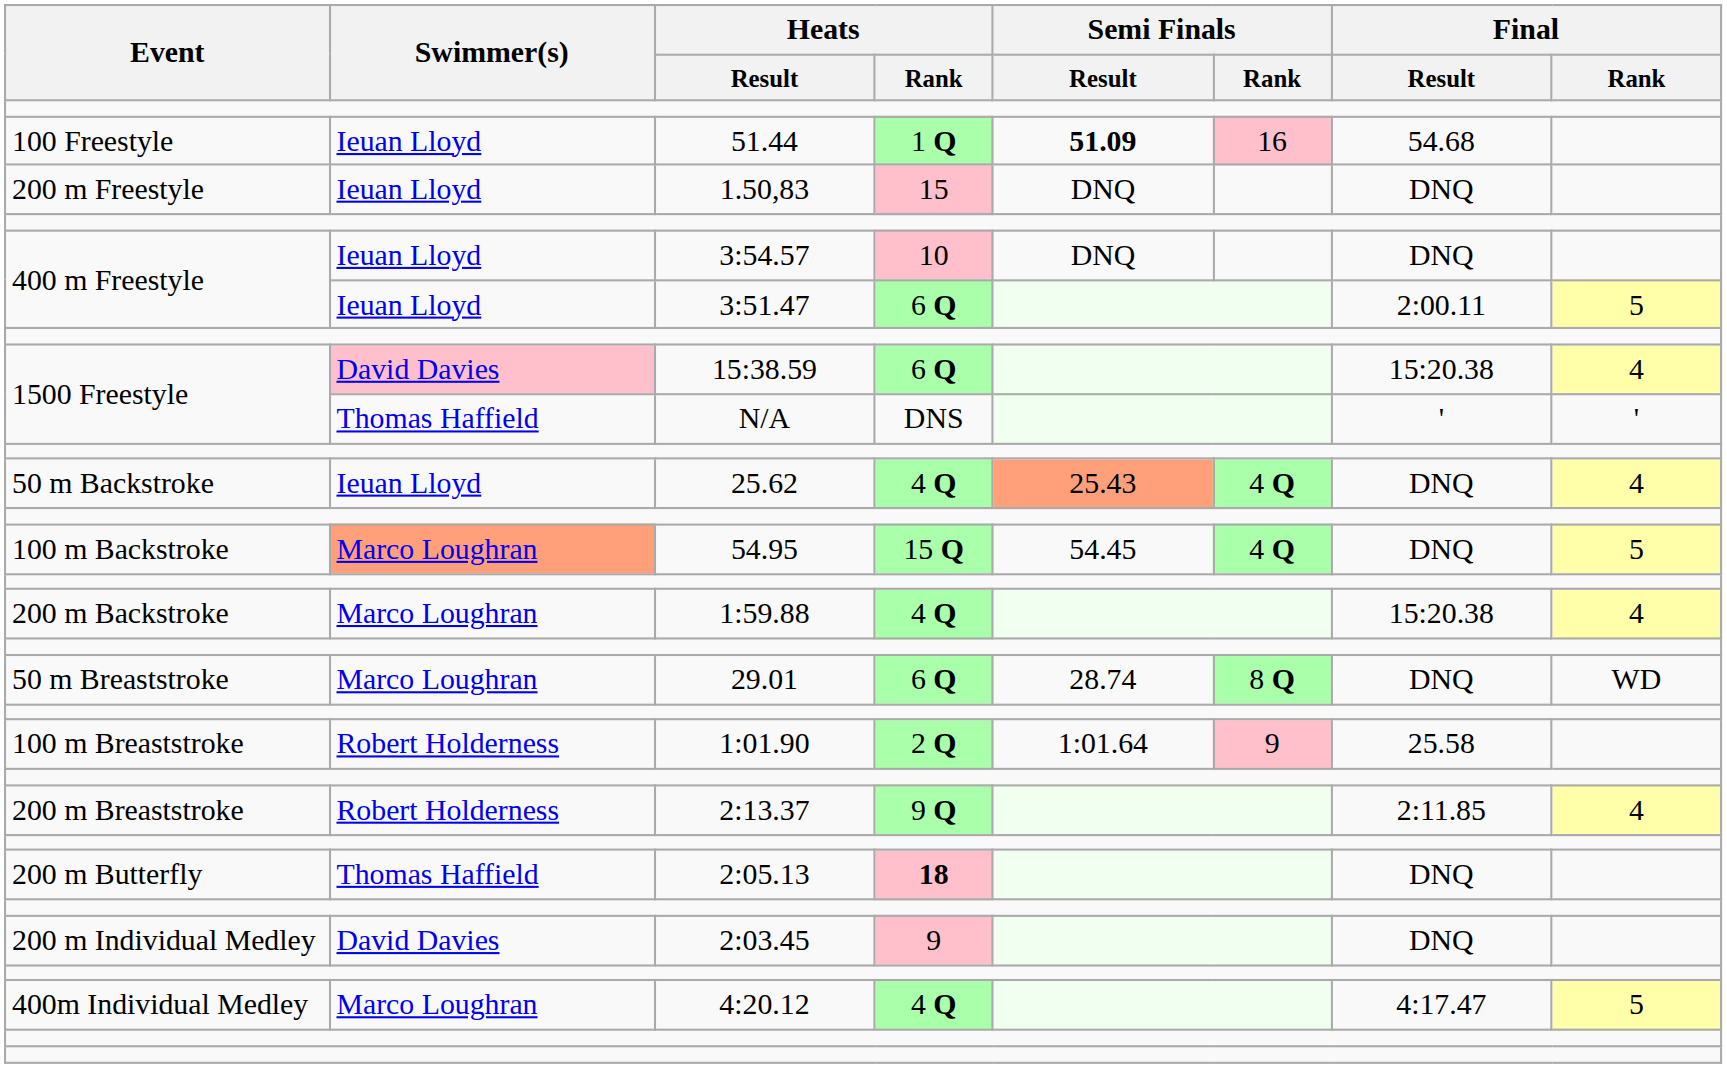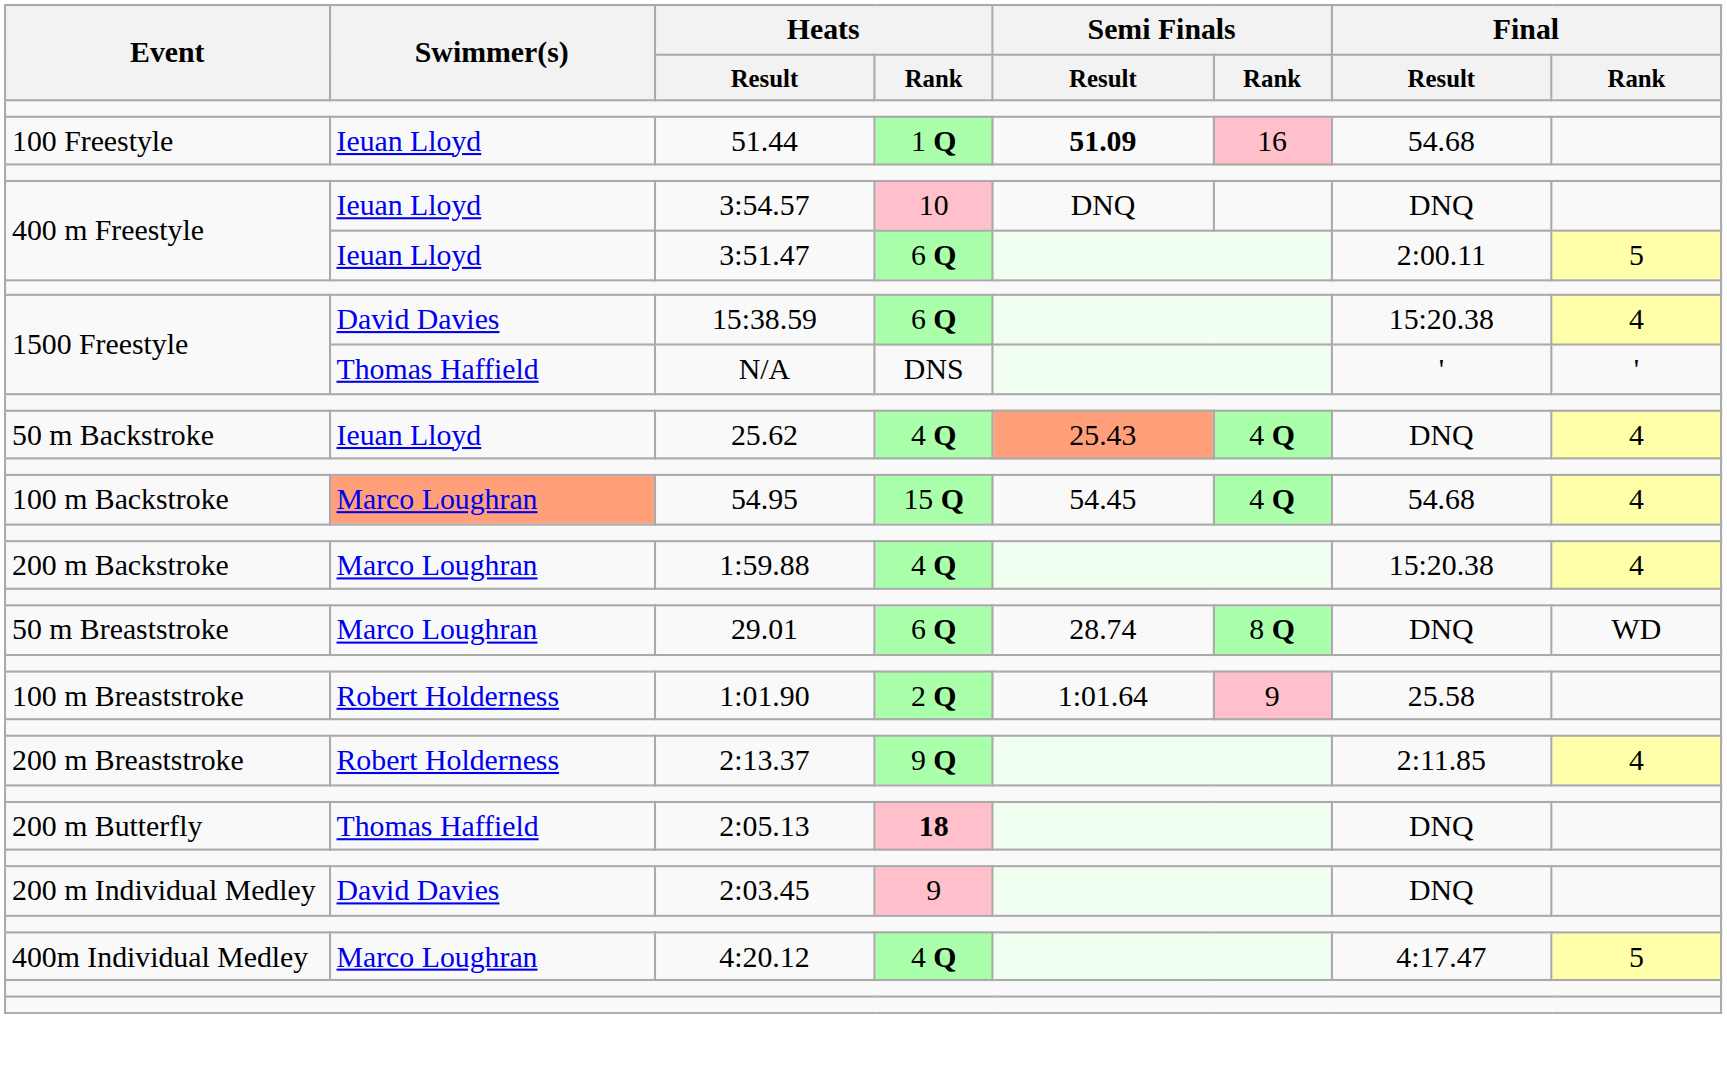- row: 200 m Freestyle | Ieuan Lloyd | 1.50,83 | 15 | DNQ | DNQ
15:38.59 | Swimmer(s): pink background -> no background
54.95 | Final / Result: DNQ -> 54.68
54.95 | Final / Rank: 5 -> 4
